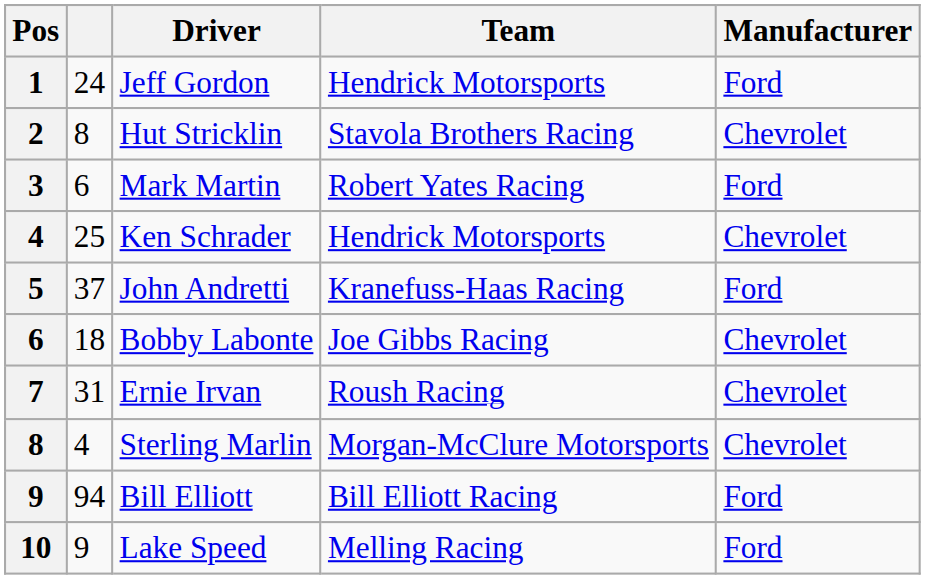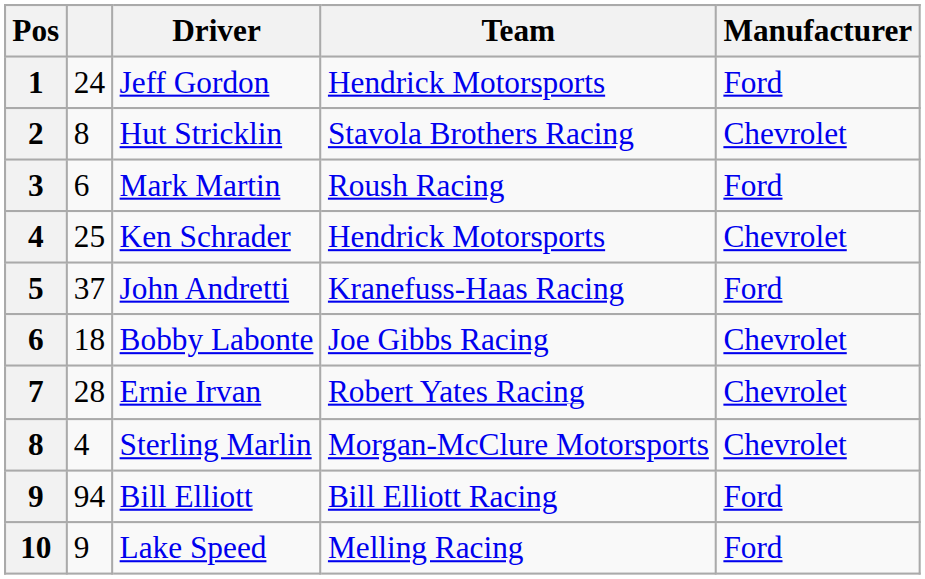Mark Martin | Team: Robert Yates Racing -> Roush Racing
Ernie Irvan | column 2: 31 -> 28
Ernie Irvan | Team: Roush Racing -> Robert Yates Racing
